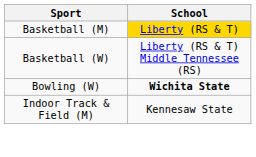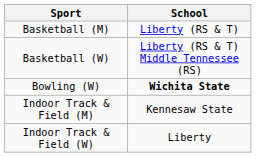Basketball (M) | School: gold background -> no background
+ row: Indoor Track & Field (W) | Liberty
